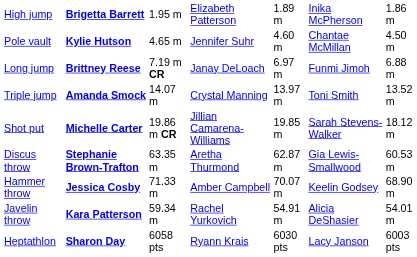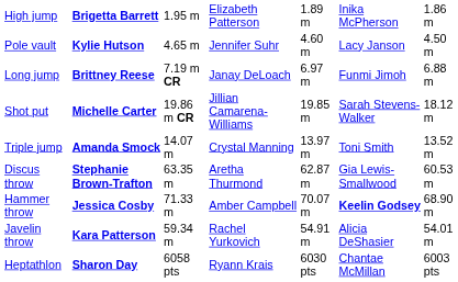Pole vault | column 6: Chantae McMillan -> Lacy Janson
rows swapped: Triple jump <-> Shot put
Hammer throw | column 6: normal -> bold
Heptathlon | column 6: Lacy Janson -> Chantae McMillan
